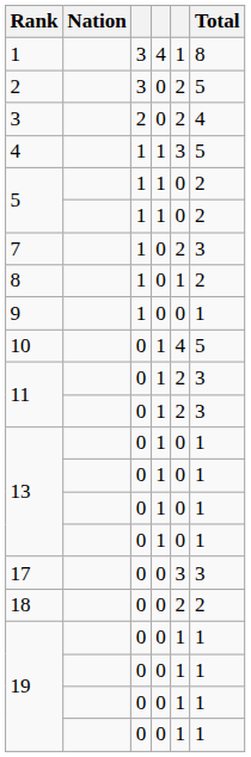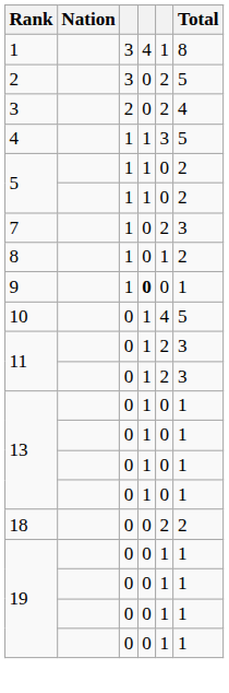9 | column 4: normal -> bold
- row: 17 | 0 | 0 | 3 | 3
